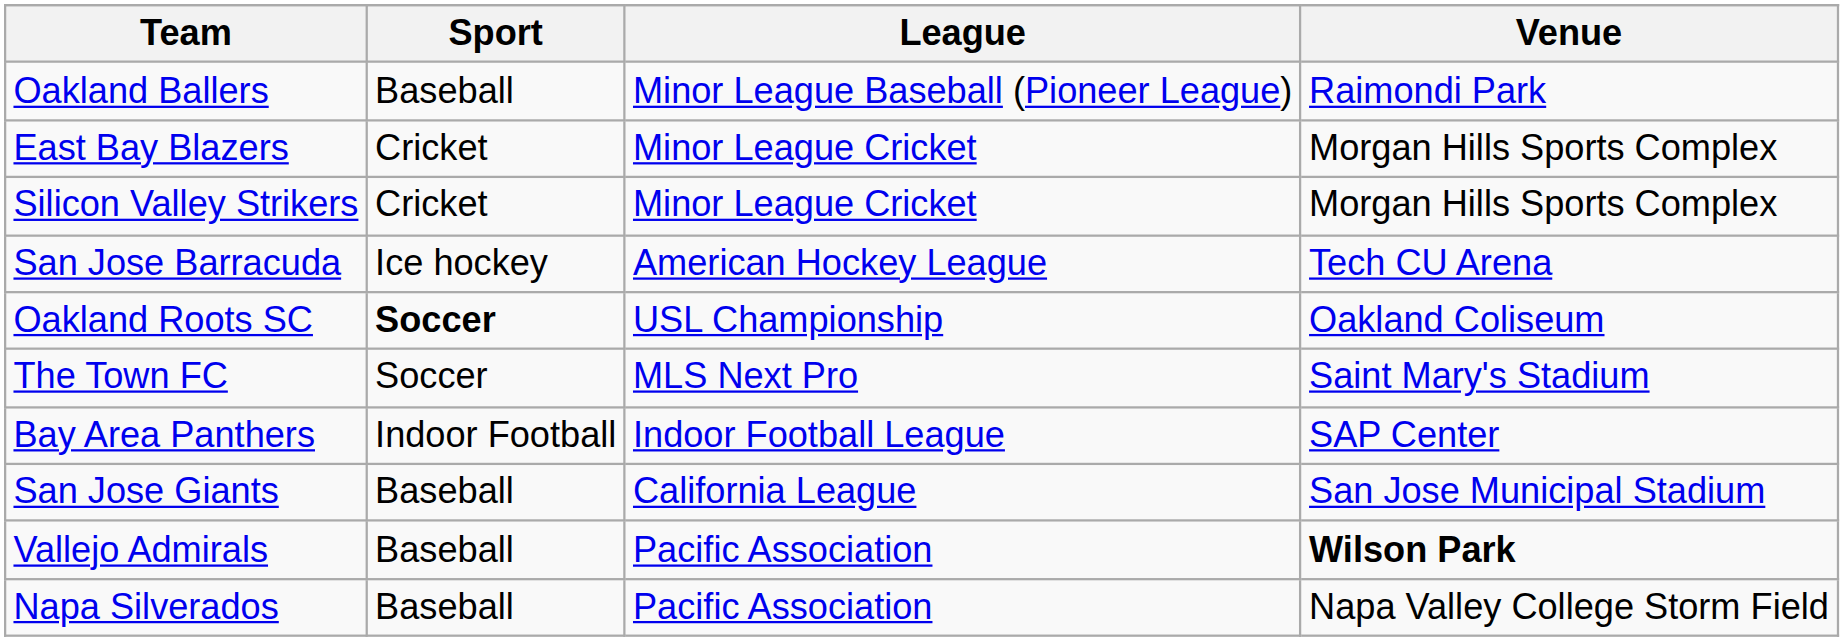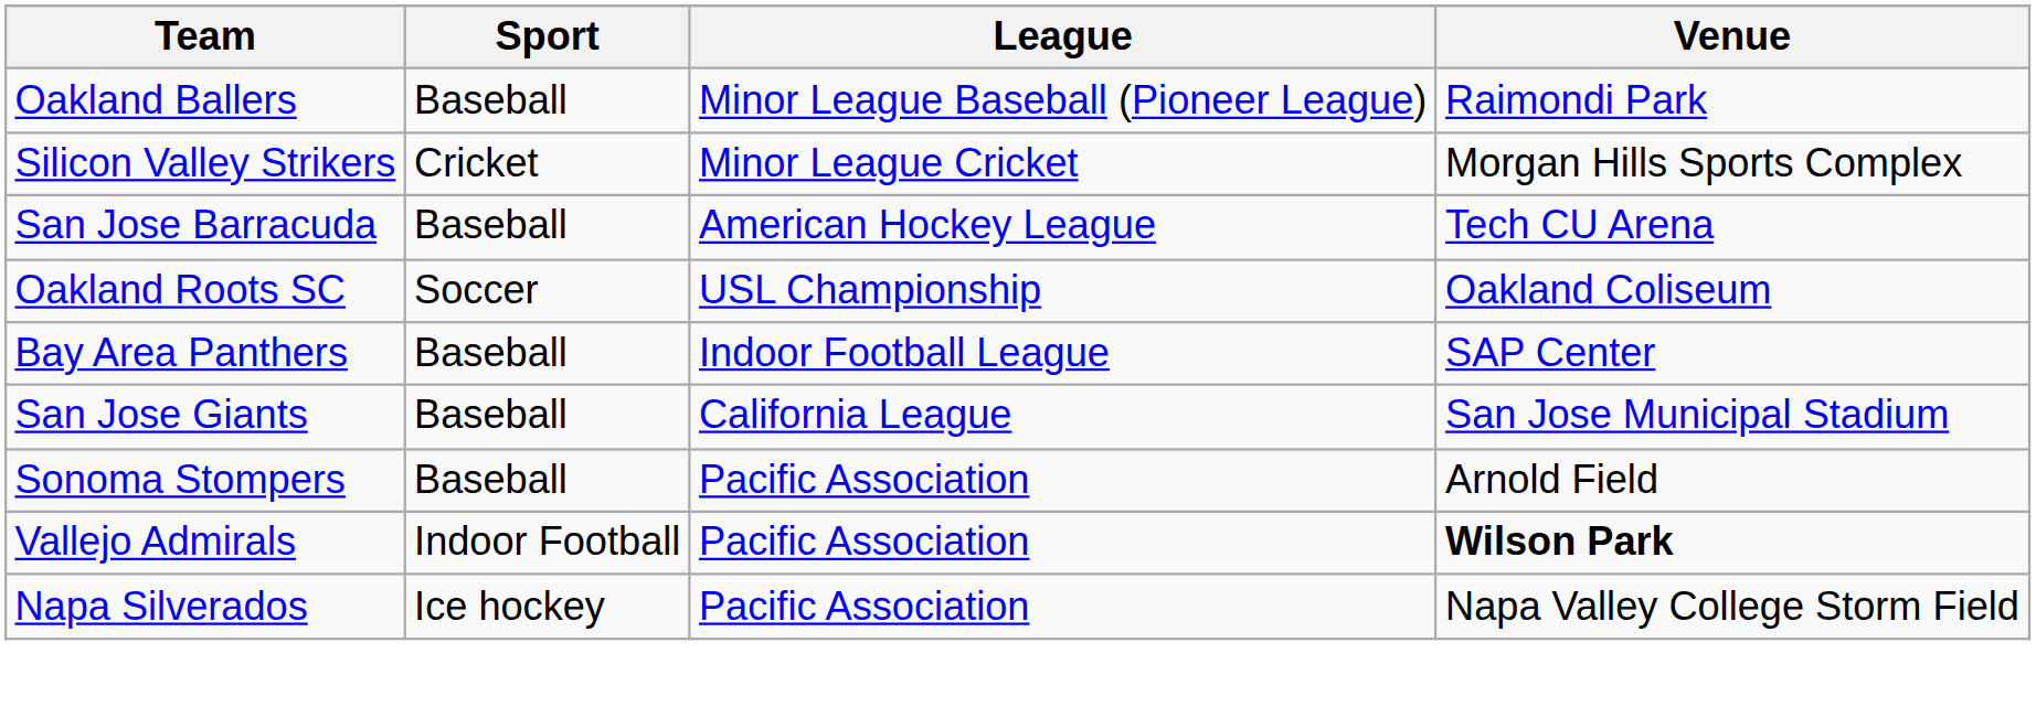- row: East Bay Blazers | Cricket | Minor League Cricket | Morgan Hills Sports Complex
San Jose Barracuda | Sport: Ice hockey -> Baseball
Oakland Roots SC | Sport: bold -> normal
- row: The Town FC | Soccer | MLS Next Pro | Saint Mary's Stadium
Bay Area Panthers | Sport: Indoor Football -> Baseball
+ row: Sonoma Stompers | Baseball | Pacific Association | Arnold Field
Vallejo Admirals | Sport: Baseball -> Indoor Football
Napa Silverados | Sport: Baseball -> Ice hockey
